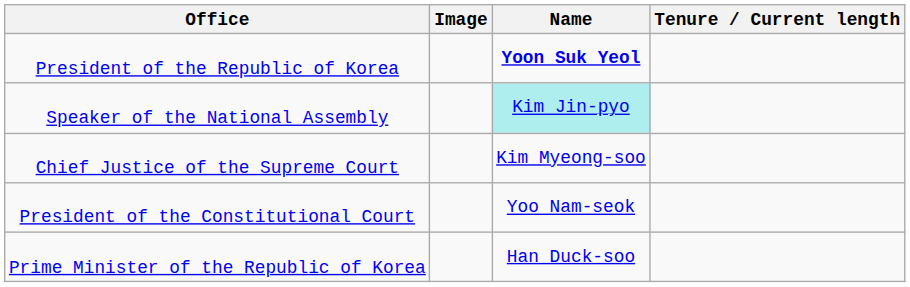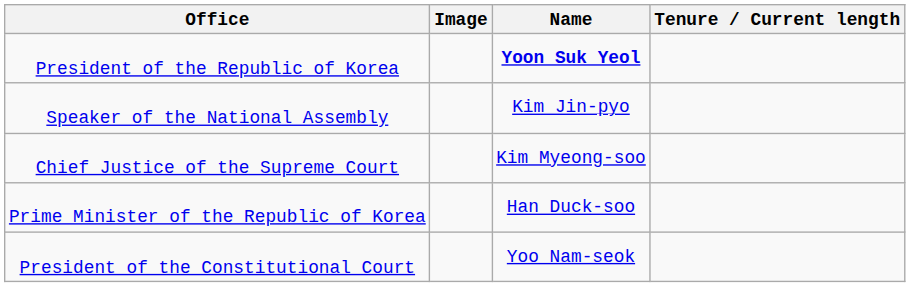Speaker of the National Assembly | Name: paleturquoise background -> no background
rows swapped: President of the Constitutional Court <-> Prime Minister of the Republic of Korea
